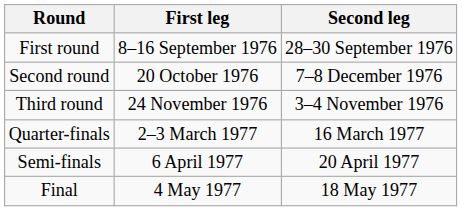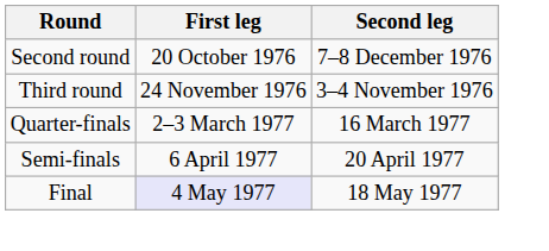- row: First round | 8–16 September 1976 | 28–30 September 1976
Final | First leg: no background -> lavender background
